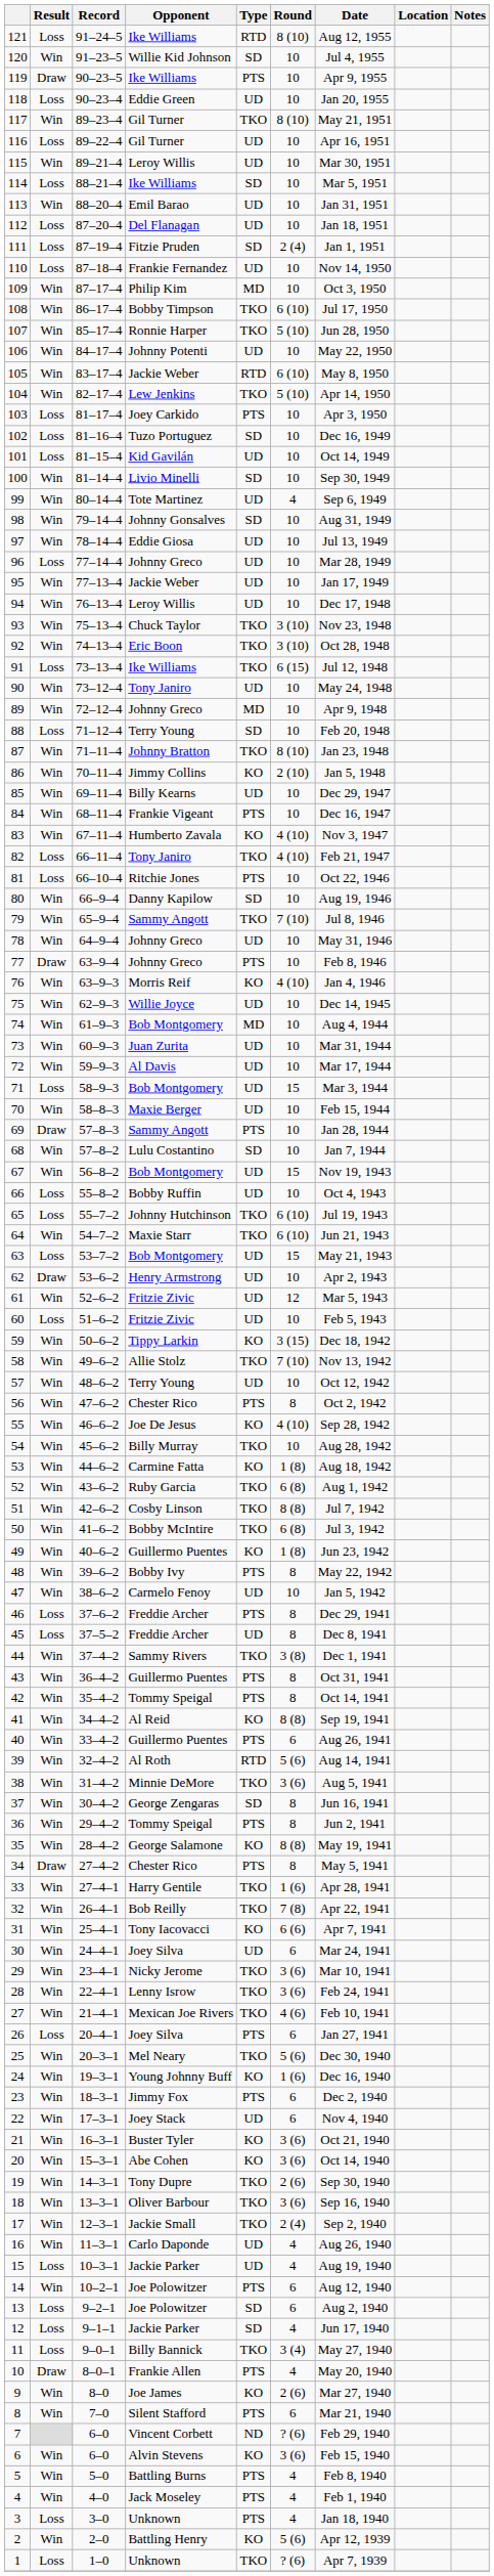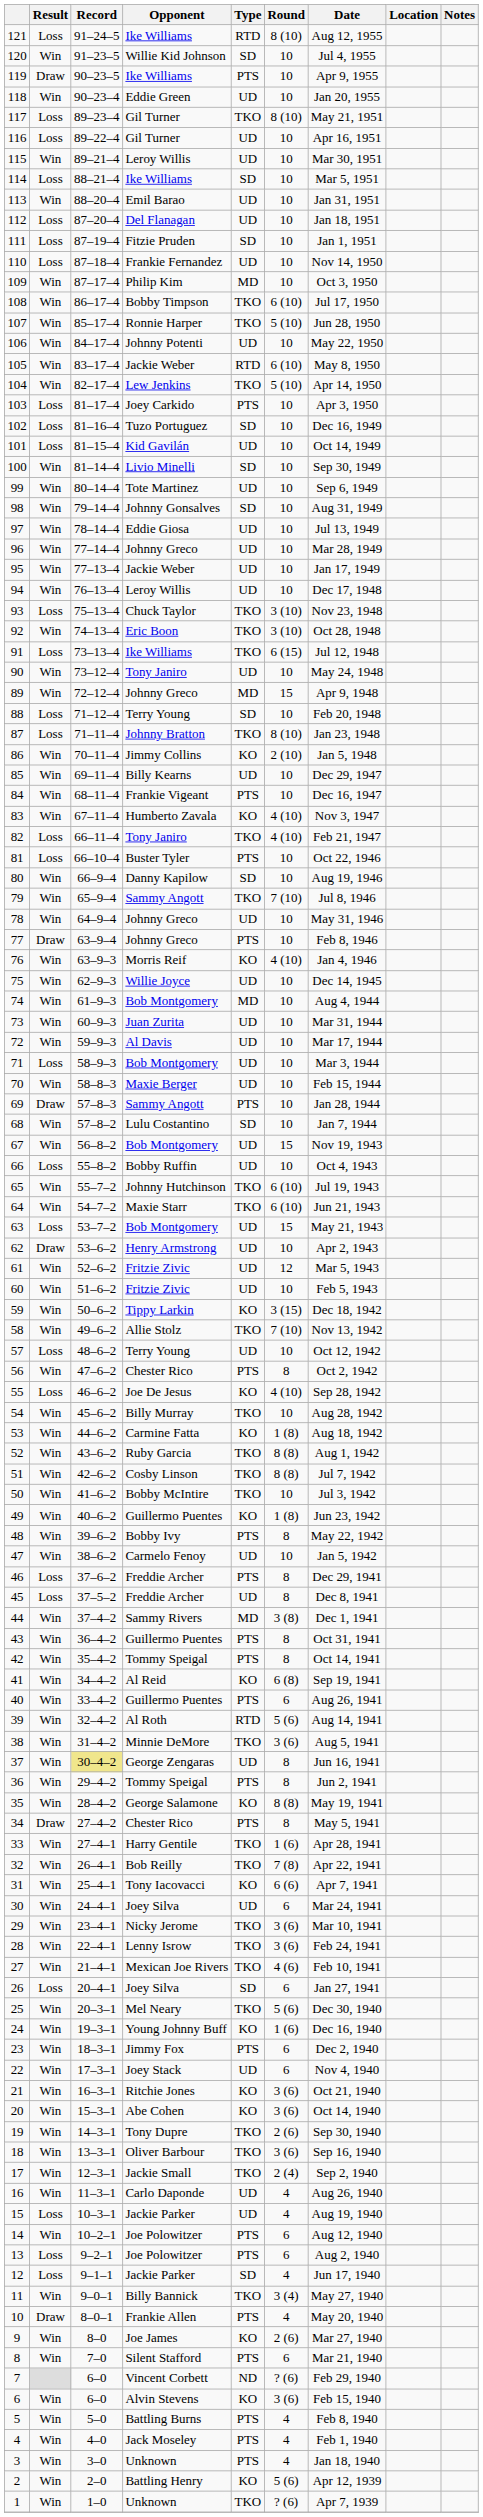118 | Result: Loss -> Win
117 | Result: Win -> Loss
111 | Round: 2 (4) -> 10
99 | Round: 4 -> 10
96 | Result: Loss -> Win
93 | Result: Win -> Loss
89 | Round: 10 -> 15
87 | Result: Win -> Loss
81 | Opponent: Ritchie Jones -> Buster Tyler
71 | Round: 15 -> 10
65 | Result: Loss -> Win
60 | Result: Loss -> Win
57 | Result: Win -> Loss
55 | Result: Win -> Loss
52 | Round: 6 (8) -> 8 (8)
50 | Round: 6 (8) -> 10
44 | Type: TKO -> MD
41 | Round: 8 (8) -> 6 (8)
37 | Record: no background -> khaki background
37 | Type: SD -> UD
26 | Type: PTS -> SD
21 | Opponent: Buster Tyler -> Ritchie Jones
13 | Type: SD -> PTS
11 | Result: Loss -> Win
3 | Result: Loss -> Win
1 | Result: Loss -> Win
